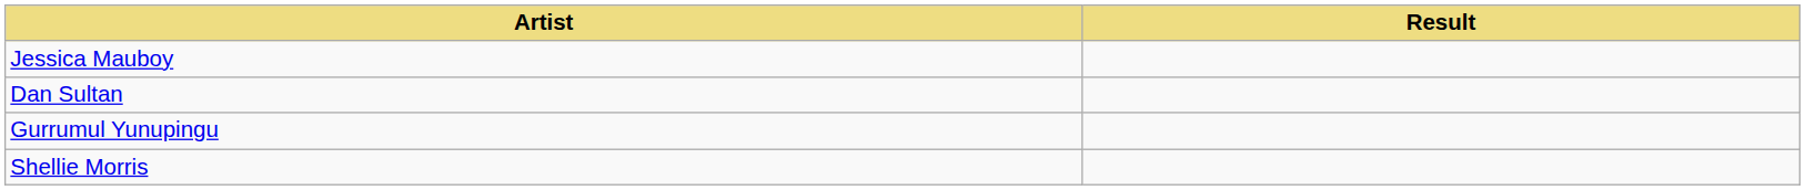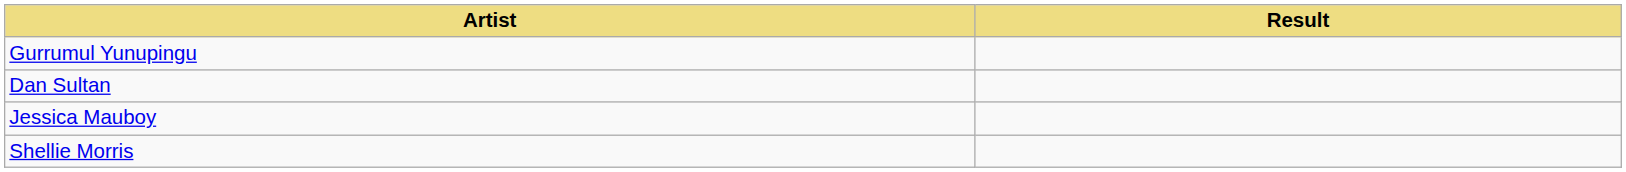rows swapped: Jessica Mauboy <-> Gurrumul Yunupingu
